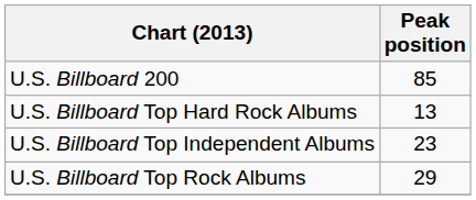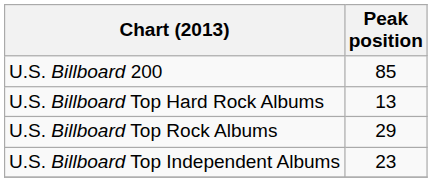rows swapped: U.S. Billboard Top Rock Albums <-> U.S. Billboard Top Independent Albums
